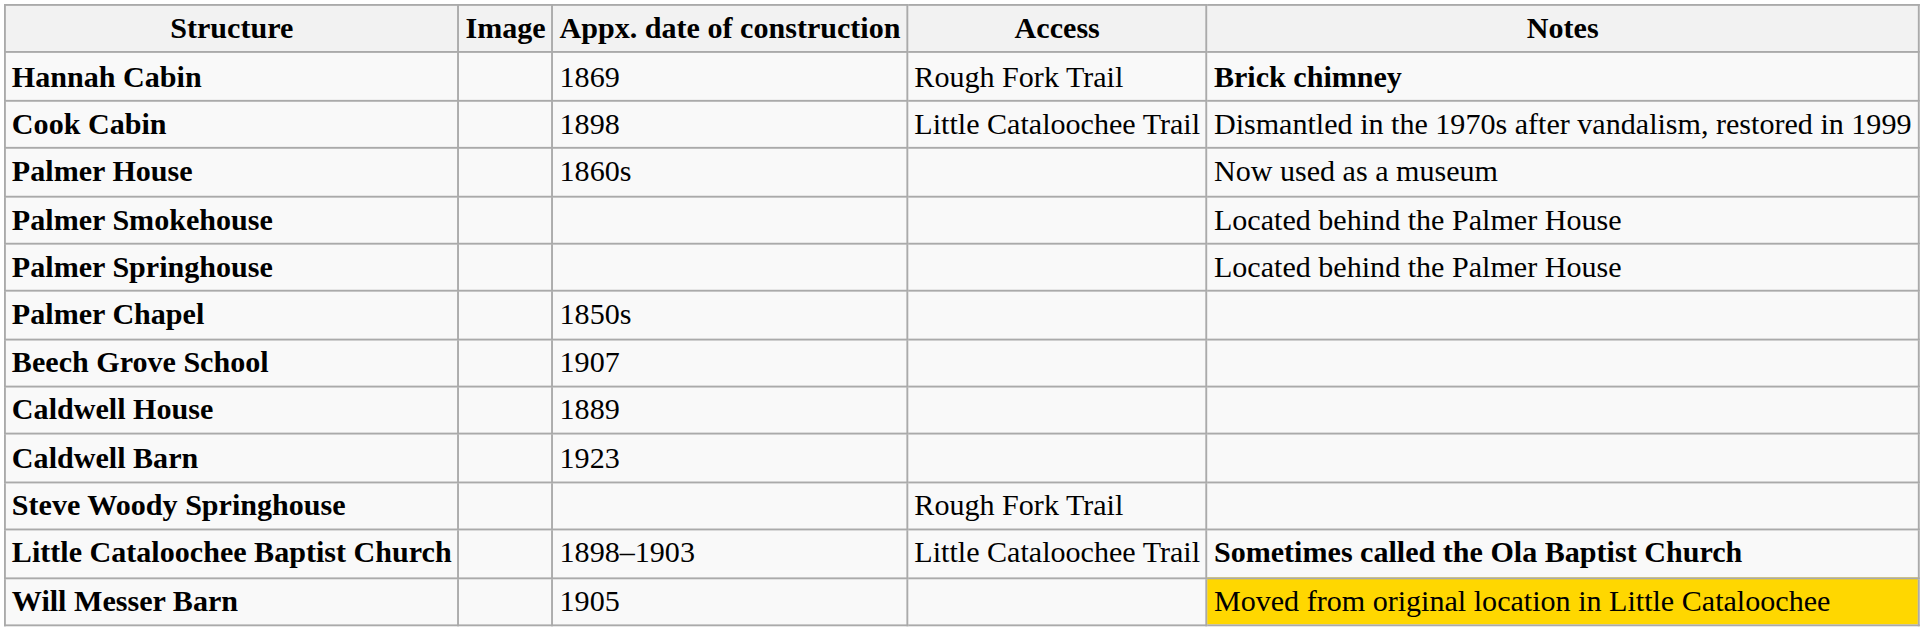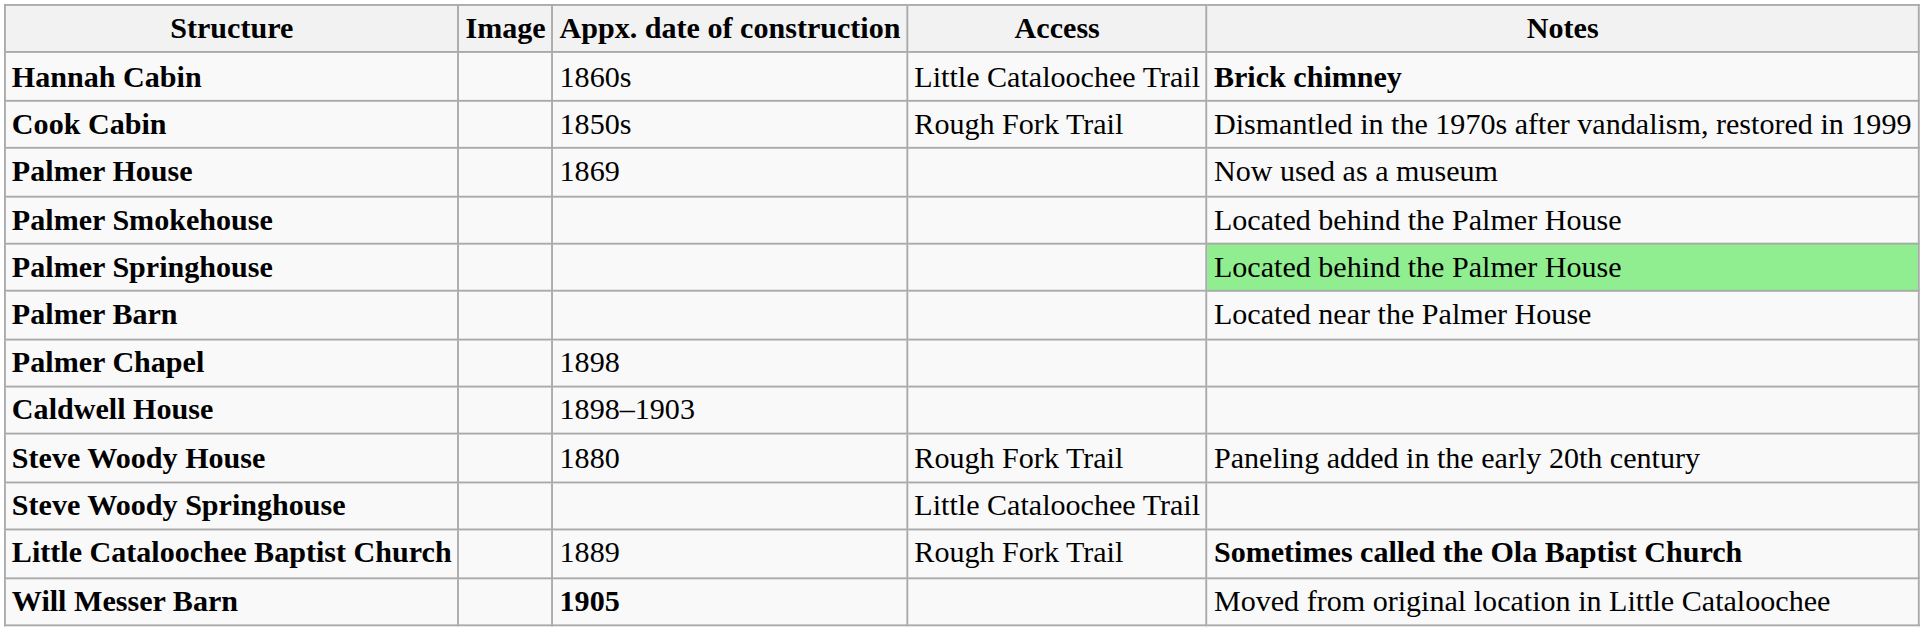Hannah Cabin | Appx. date of construction: 1869 -> 1860s
Hannah Cabin | Access: Rough Fork Trail -> Little Cataloochee Trail
Cook Cabin | Appx. date of construction: 1898 -> 1850s
Cook Cabin | Access: Little Cataloochee Trail -> Rough Fork Trail
Palmer House | Appx. date of construction: 1860s -> 1869
Palmer Springhouse | Notes: no background -> lightgreen background
+ row: Palmer Barn | Located near the Palmer House
Palmer Chapel | Appx. date of construction: 1850s -> 1898
- row: Beech Grove School | 1907
Caldwell House | Appx. date of construction: 1889 -> 1898–1903
- row: Caldwell Barn | 1923
+ row: Steve Woody House | 1880 | Rough Fork Trail | Paneling added in the early 20th century
Steve Woody Springhouse | Access: Rough Fork Trail -> Little Cataloochee Trail
Little Cataloochee Baptist Church | Appx. date of construction: 1898–1903 -> 1889
Little Cataloochee Baptist Church | Access: Little Cataloochee Trail -> Rough Fork Trail
Will Messer Barn | Appx. date of construction: normal -> bold
Will Messer Barn | Notes: gold background -> no background
